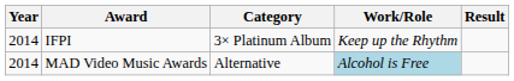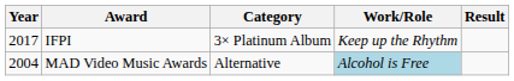IFPI | Year: 2014 -> 2017
MAD Video Music Awards | Year: 2014 -> 2004
